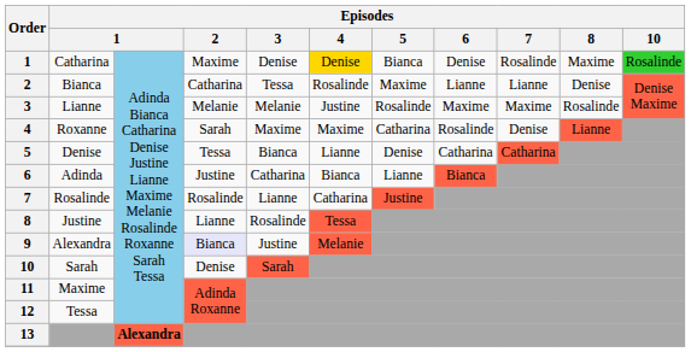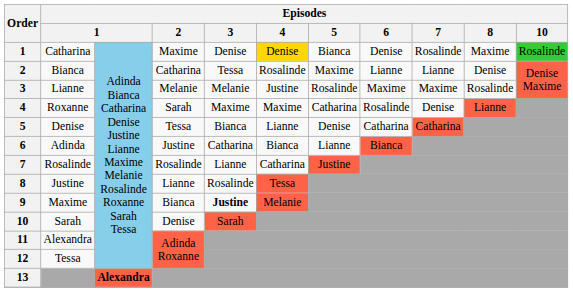9 | column 2: Alexandra -> Maxime
9 | Episodes / 2: lavender background -> no background
9 | Episodes / 3: normal -> bold
11 | column 2: Maxime -> Alexandra
